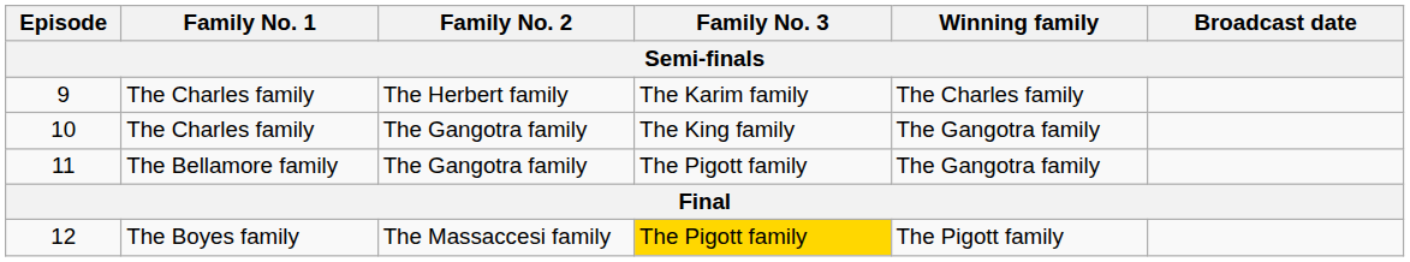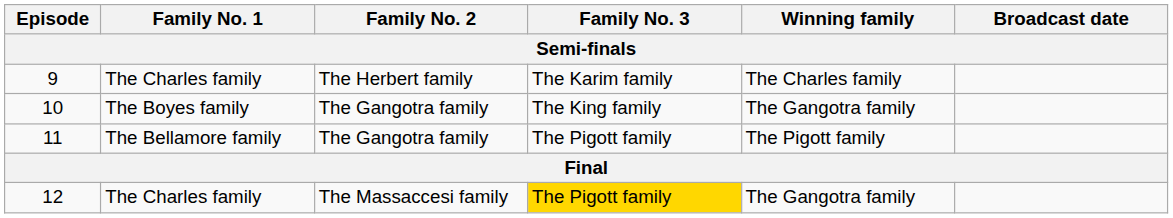10 | Family No. 1: The Charles family -> The Boyes family
11 | Winning family: The Gangotra family -> The Pigott family
12 | Family No. 1: The Boyes family -> The Charles family
12 | Winning family: The Pigott family -> The Gangotra family
